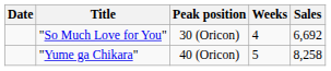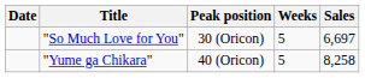"So Much Love for You" | Weeks: 4 -> 5
"So Much Love for You" | Sales: 6,692 -> 6,697
